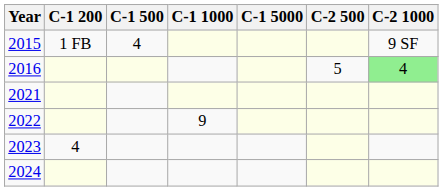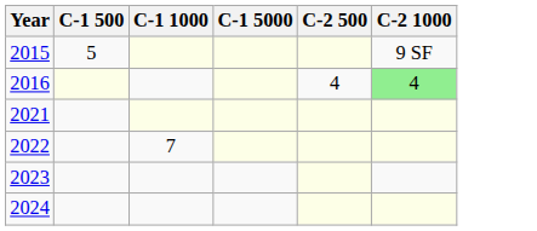- column: C-1 200 | 1 FB | 4
2015 | C-1 500: 4 -> 5
2016 | C-2 500: 5 -> 4
2022 | C-1 1000: 9 -> 7
